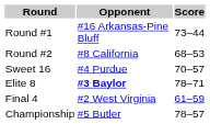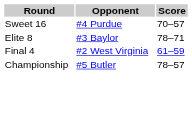- row: Round #1 | #16 Arkansas-Pine Bluff | 73–44
- row: Round #2 | #8 California | 68–53
Elite 8 | Opponent: bold -> normal
